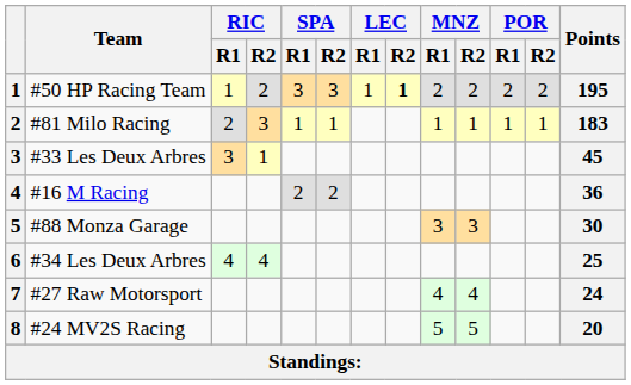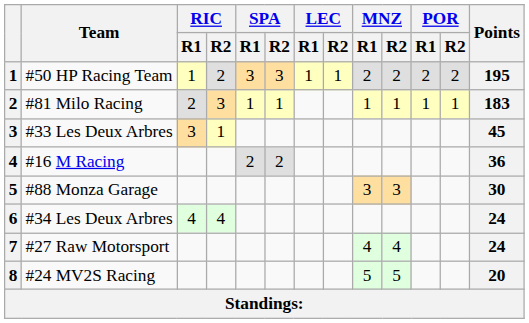#50 HP Racing Team | LEC / R2: bold -> normal
#34 Les Deux Arbres | Points: 25 -> 24
